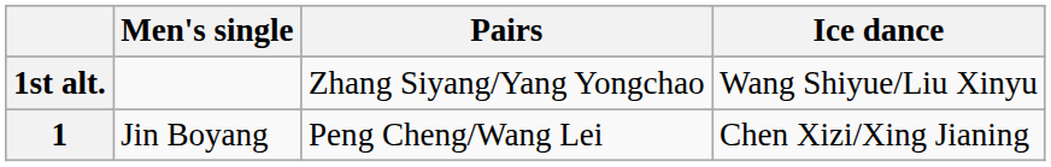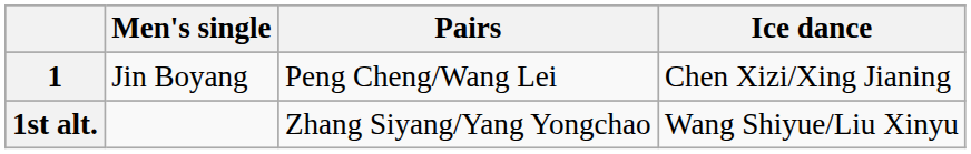rows swapped: 1 <-> 1st alt.
